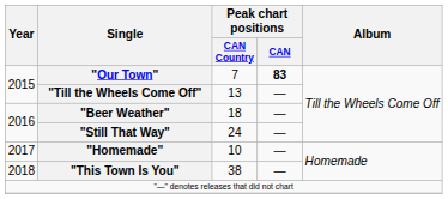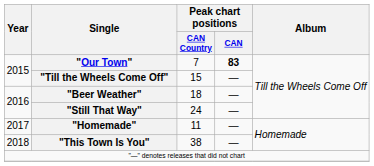"Till the Wheels Come Off" | Peak chart positions / CAN Country: 13 -> 15
"Homemade" | Peak chart positions / CAN Country: 10 -> 11
